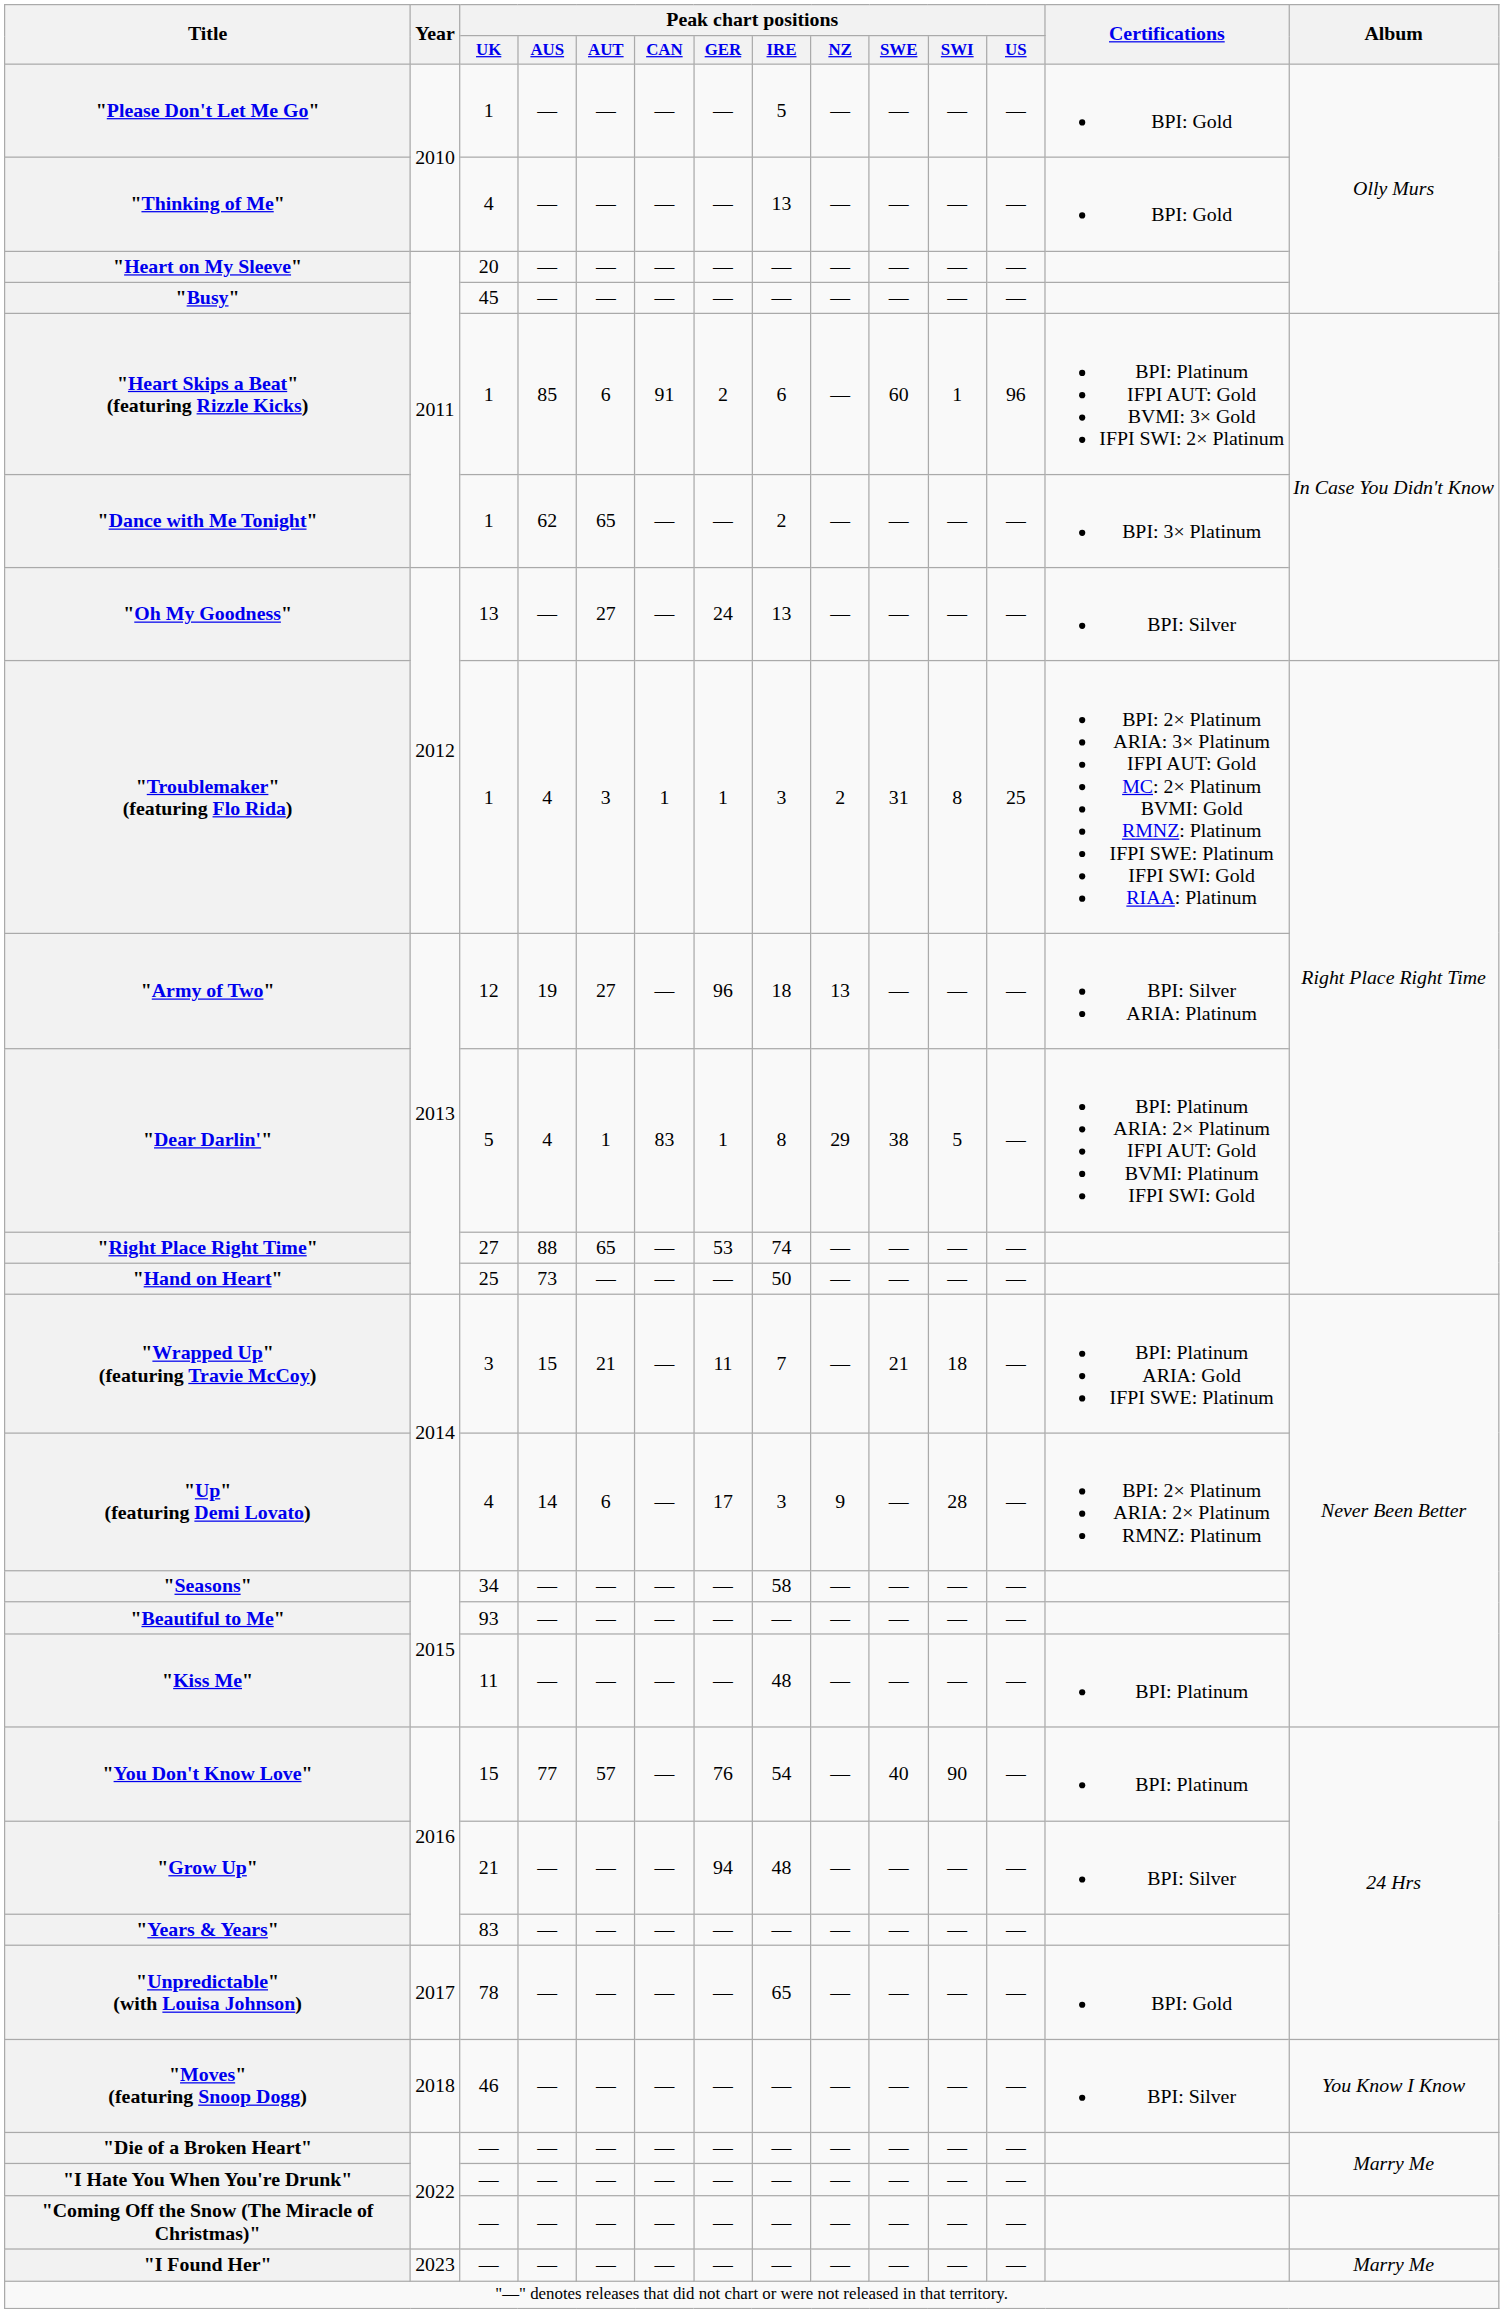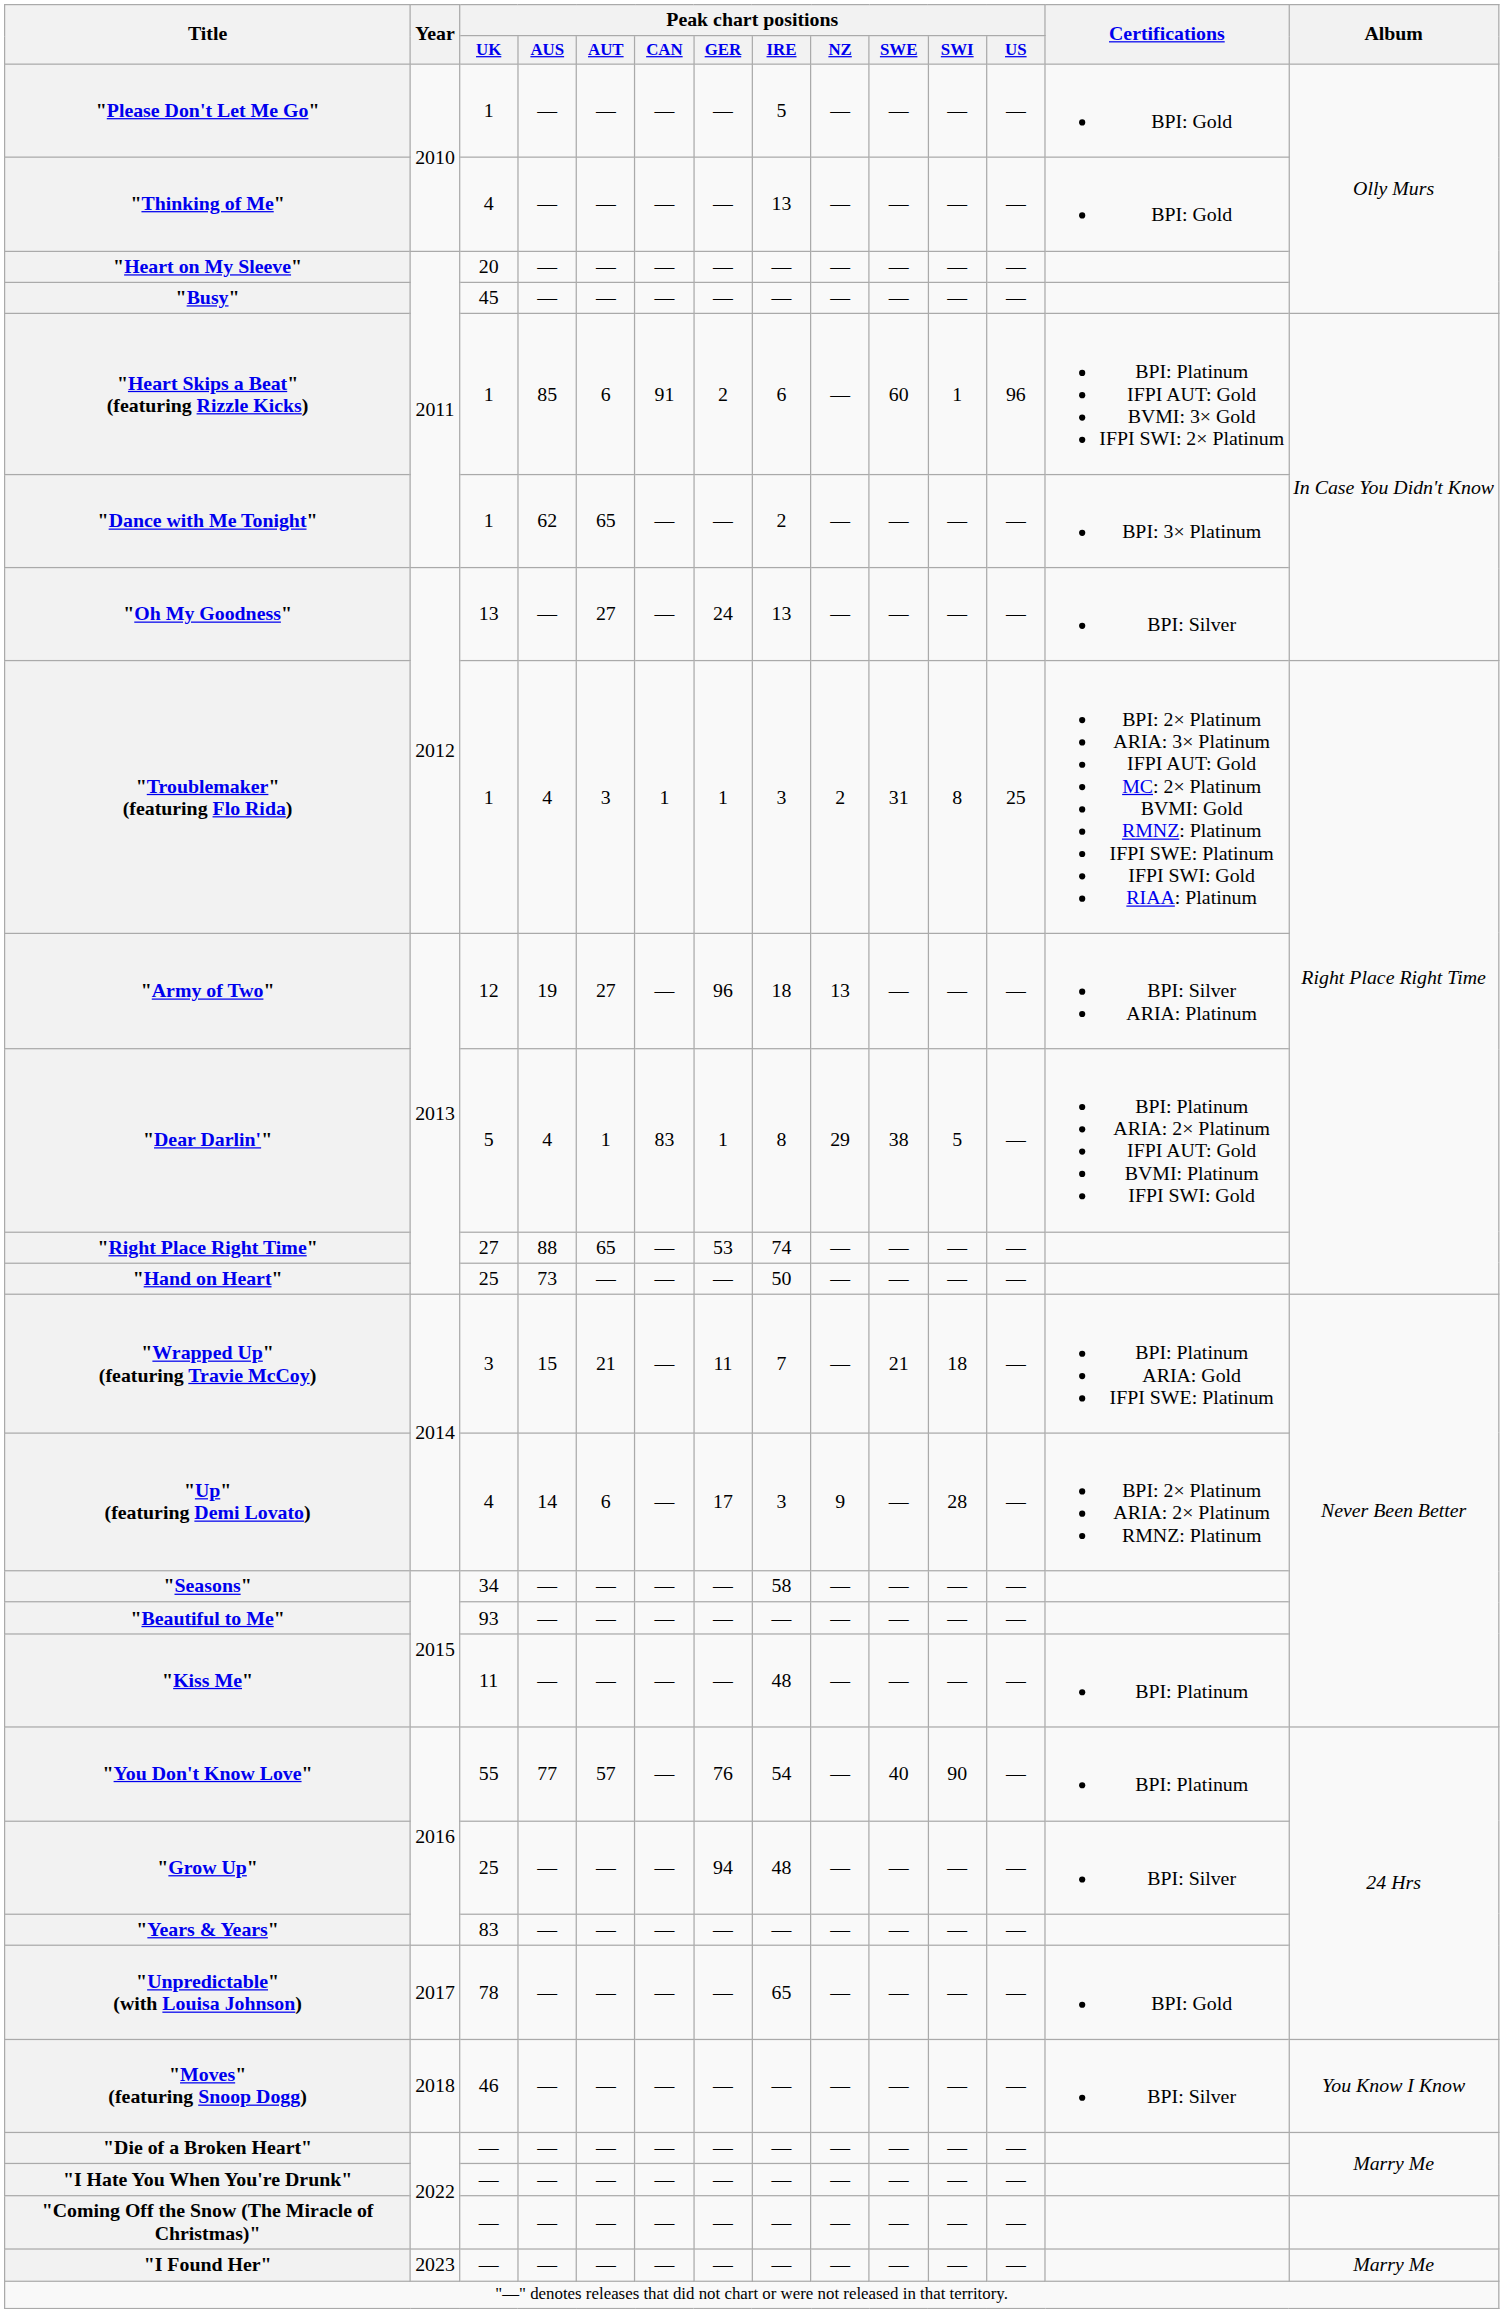"You Don't Know Love" | Peak chart positions / UK: 15 -> 55
"Grow Up" | Peak chart positions / UK: 21 -> 25
